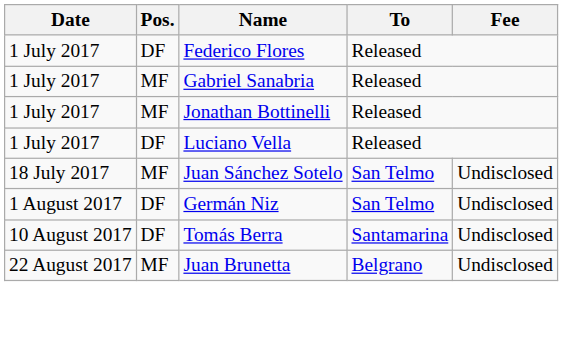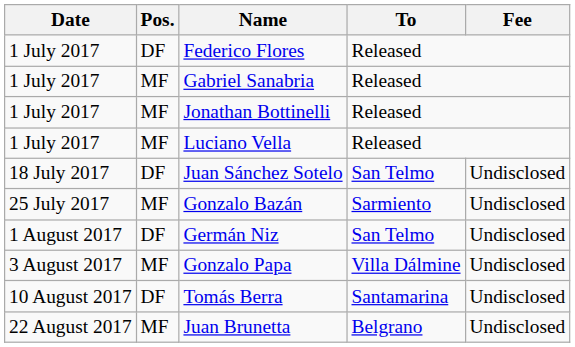Luciano Vella | Pos.: DF -> MF
Juan Sánchez Sotelo | Pos.: MF -> DF
+ row: 25 July 2017 | MF | Gonzalo Bazán | Sarmiento | Undisclosed
+ row: 3 August 2017 | MF | Gonzalo Papa | Villa Dálmine | Undisclosed
